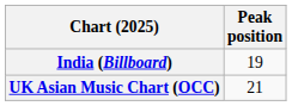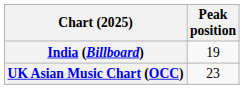UK Asian Music Chart (OCC) | Peak position: 21 -> 23
